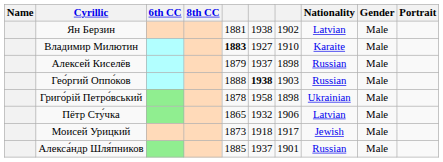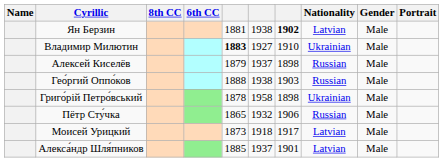columns swapped: 6th CC <-> 8th CC
Ян Берзин | column 7: normal -> bold
Владимир Милютин | Nationality: Karaite -> Ukrainian
Гео́ргий Оппо́ков | column 6: bold -> normal
Пётр Сту́чка | Nationality: Latvian -> Russian
Моисей Урицкий | Nationality: Jewish -> Latvian
Алекса́ндр Шля́пников | Nationality: Russian -> Latvian
